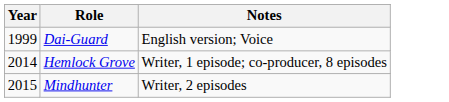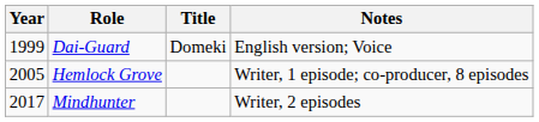+ column: Title | Domeki
Hemlock Grove | Year: 2014 -> 2005
Mindhunter | Year: 2015 -> 2017
